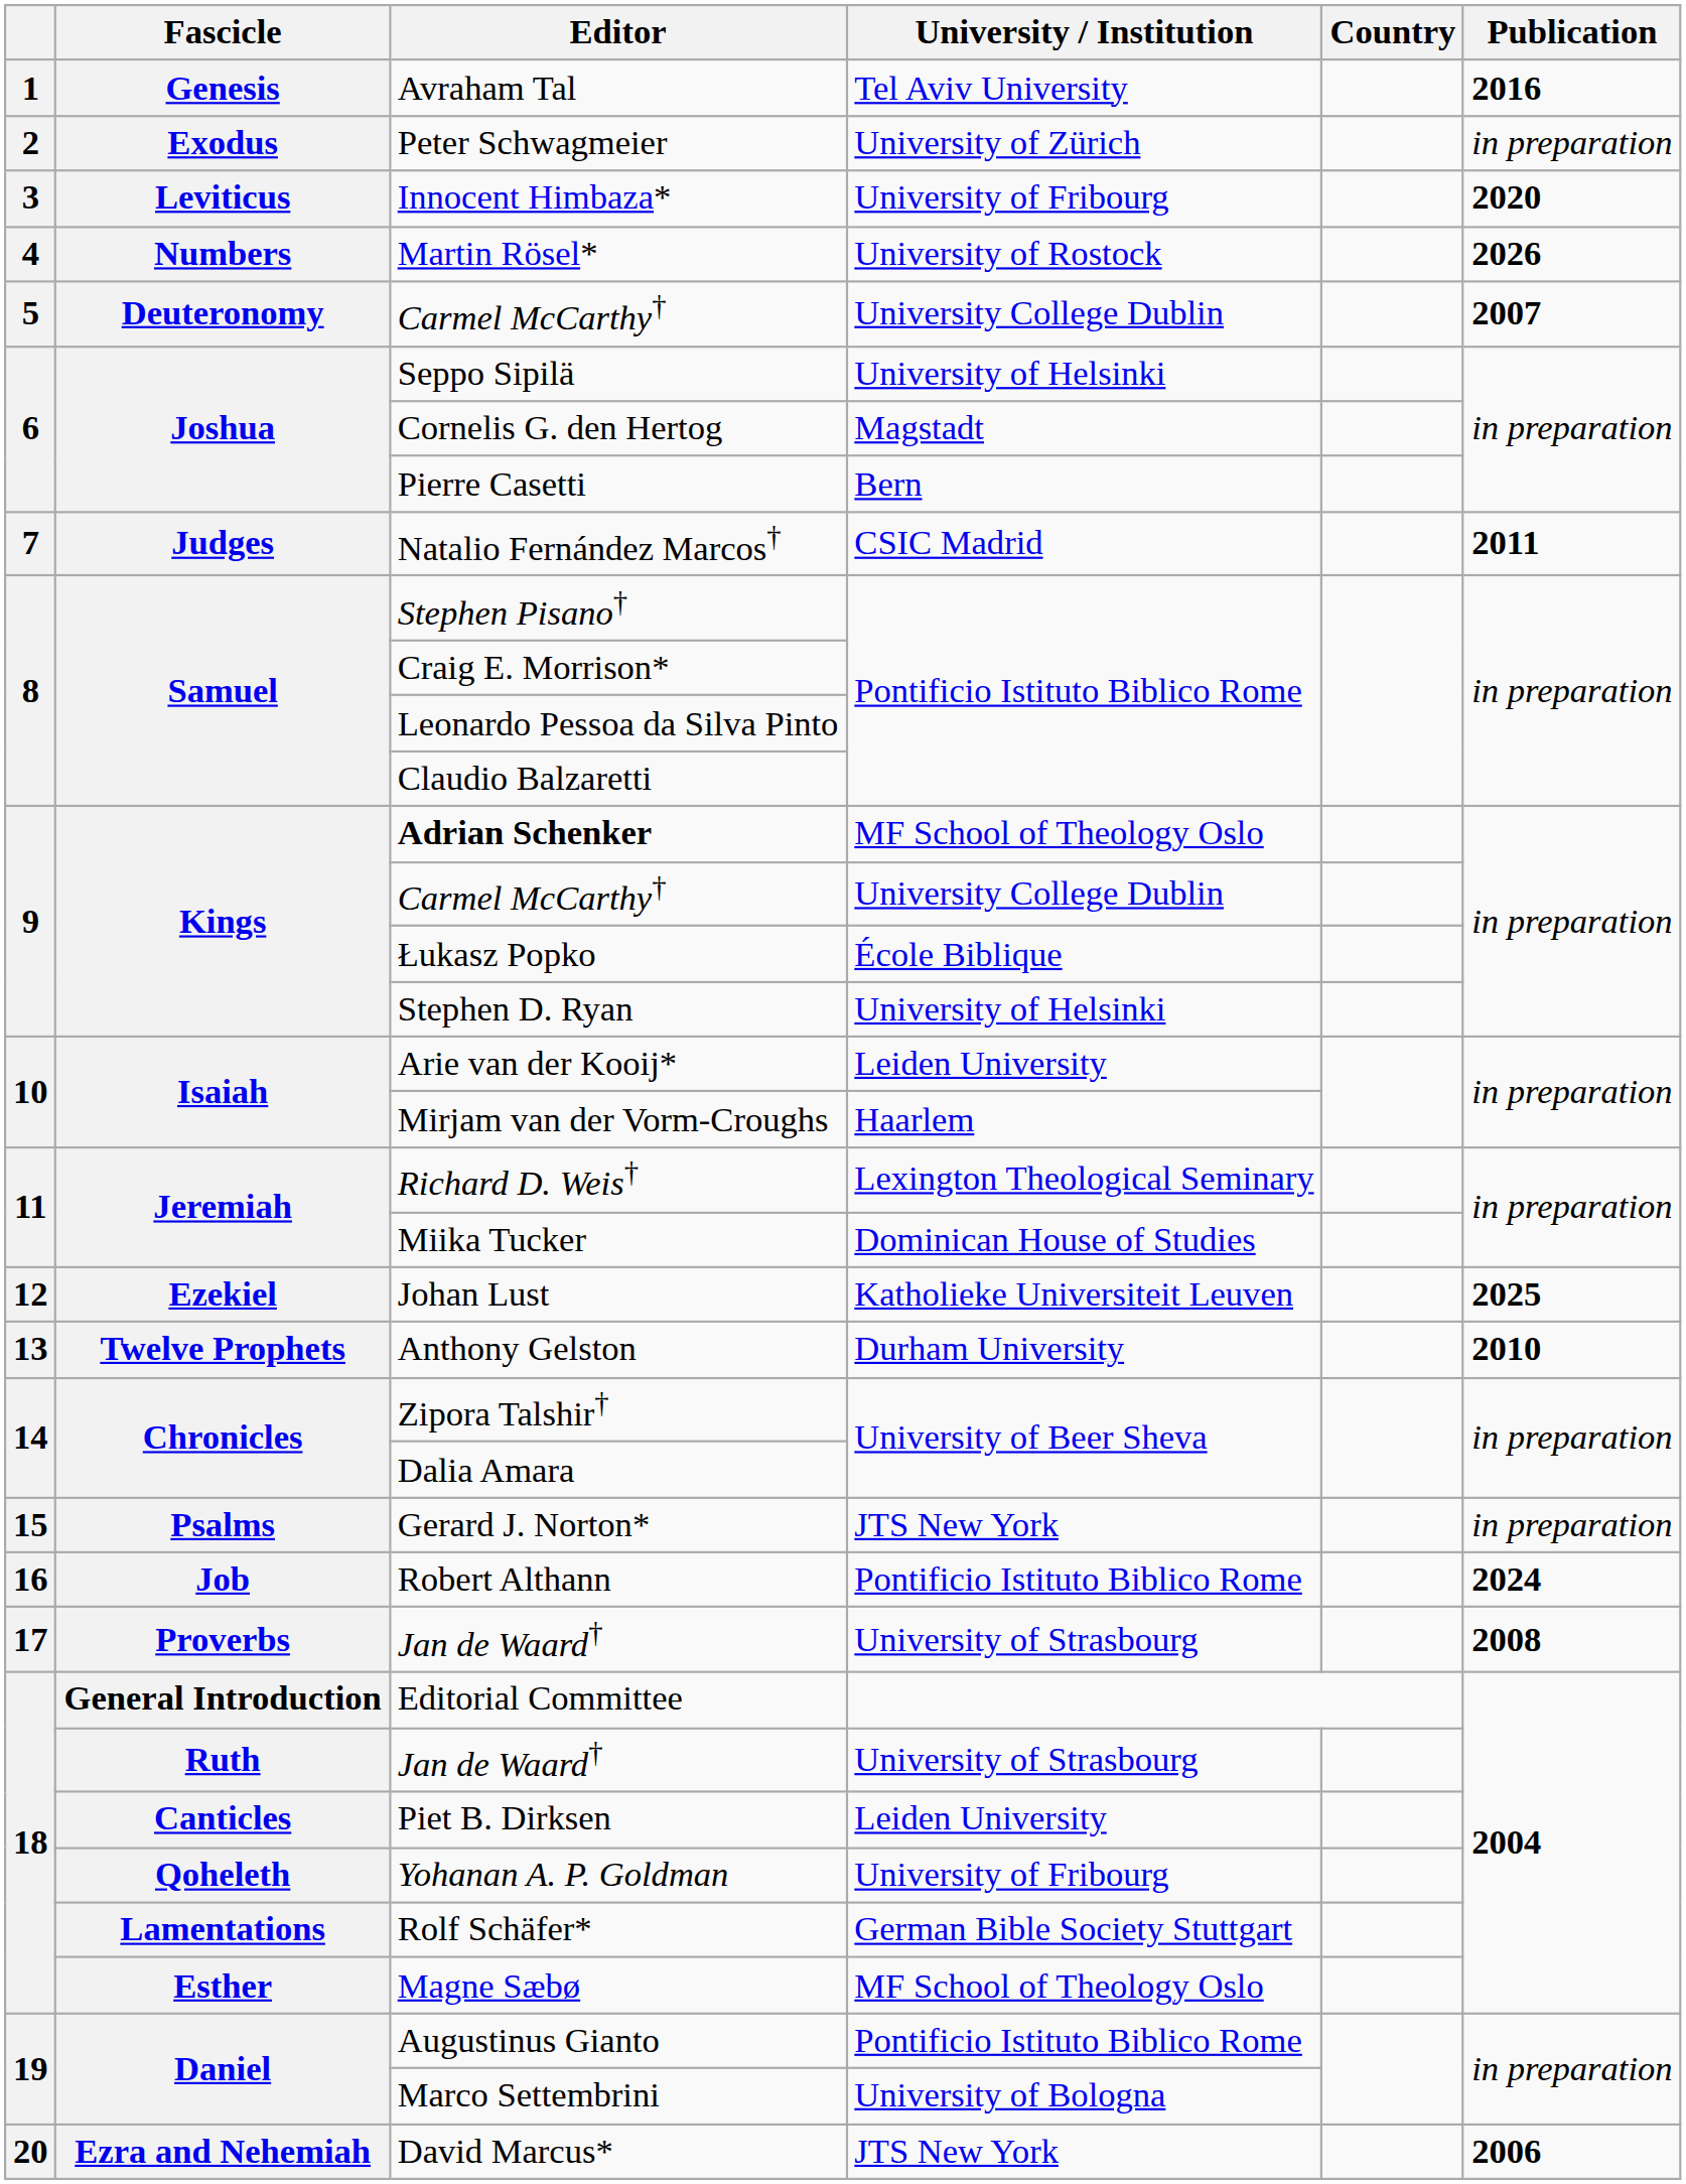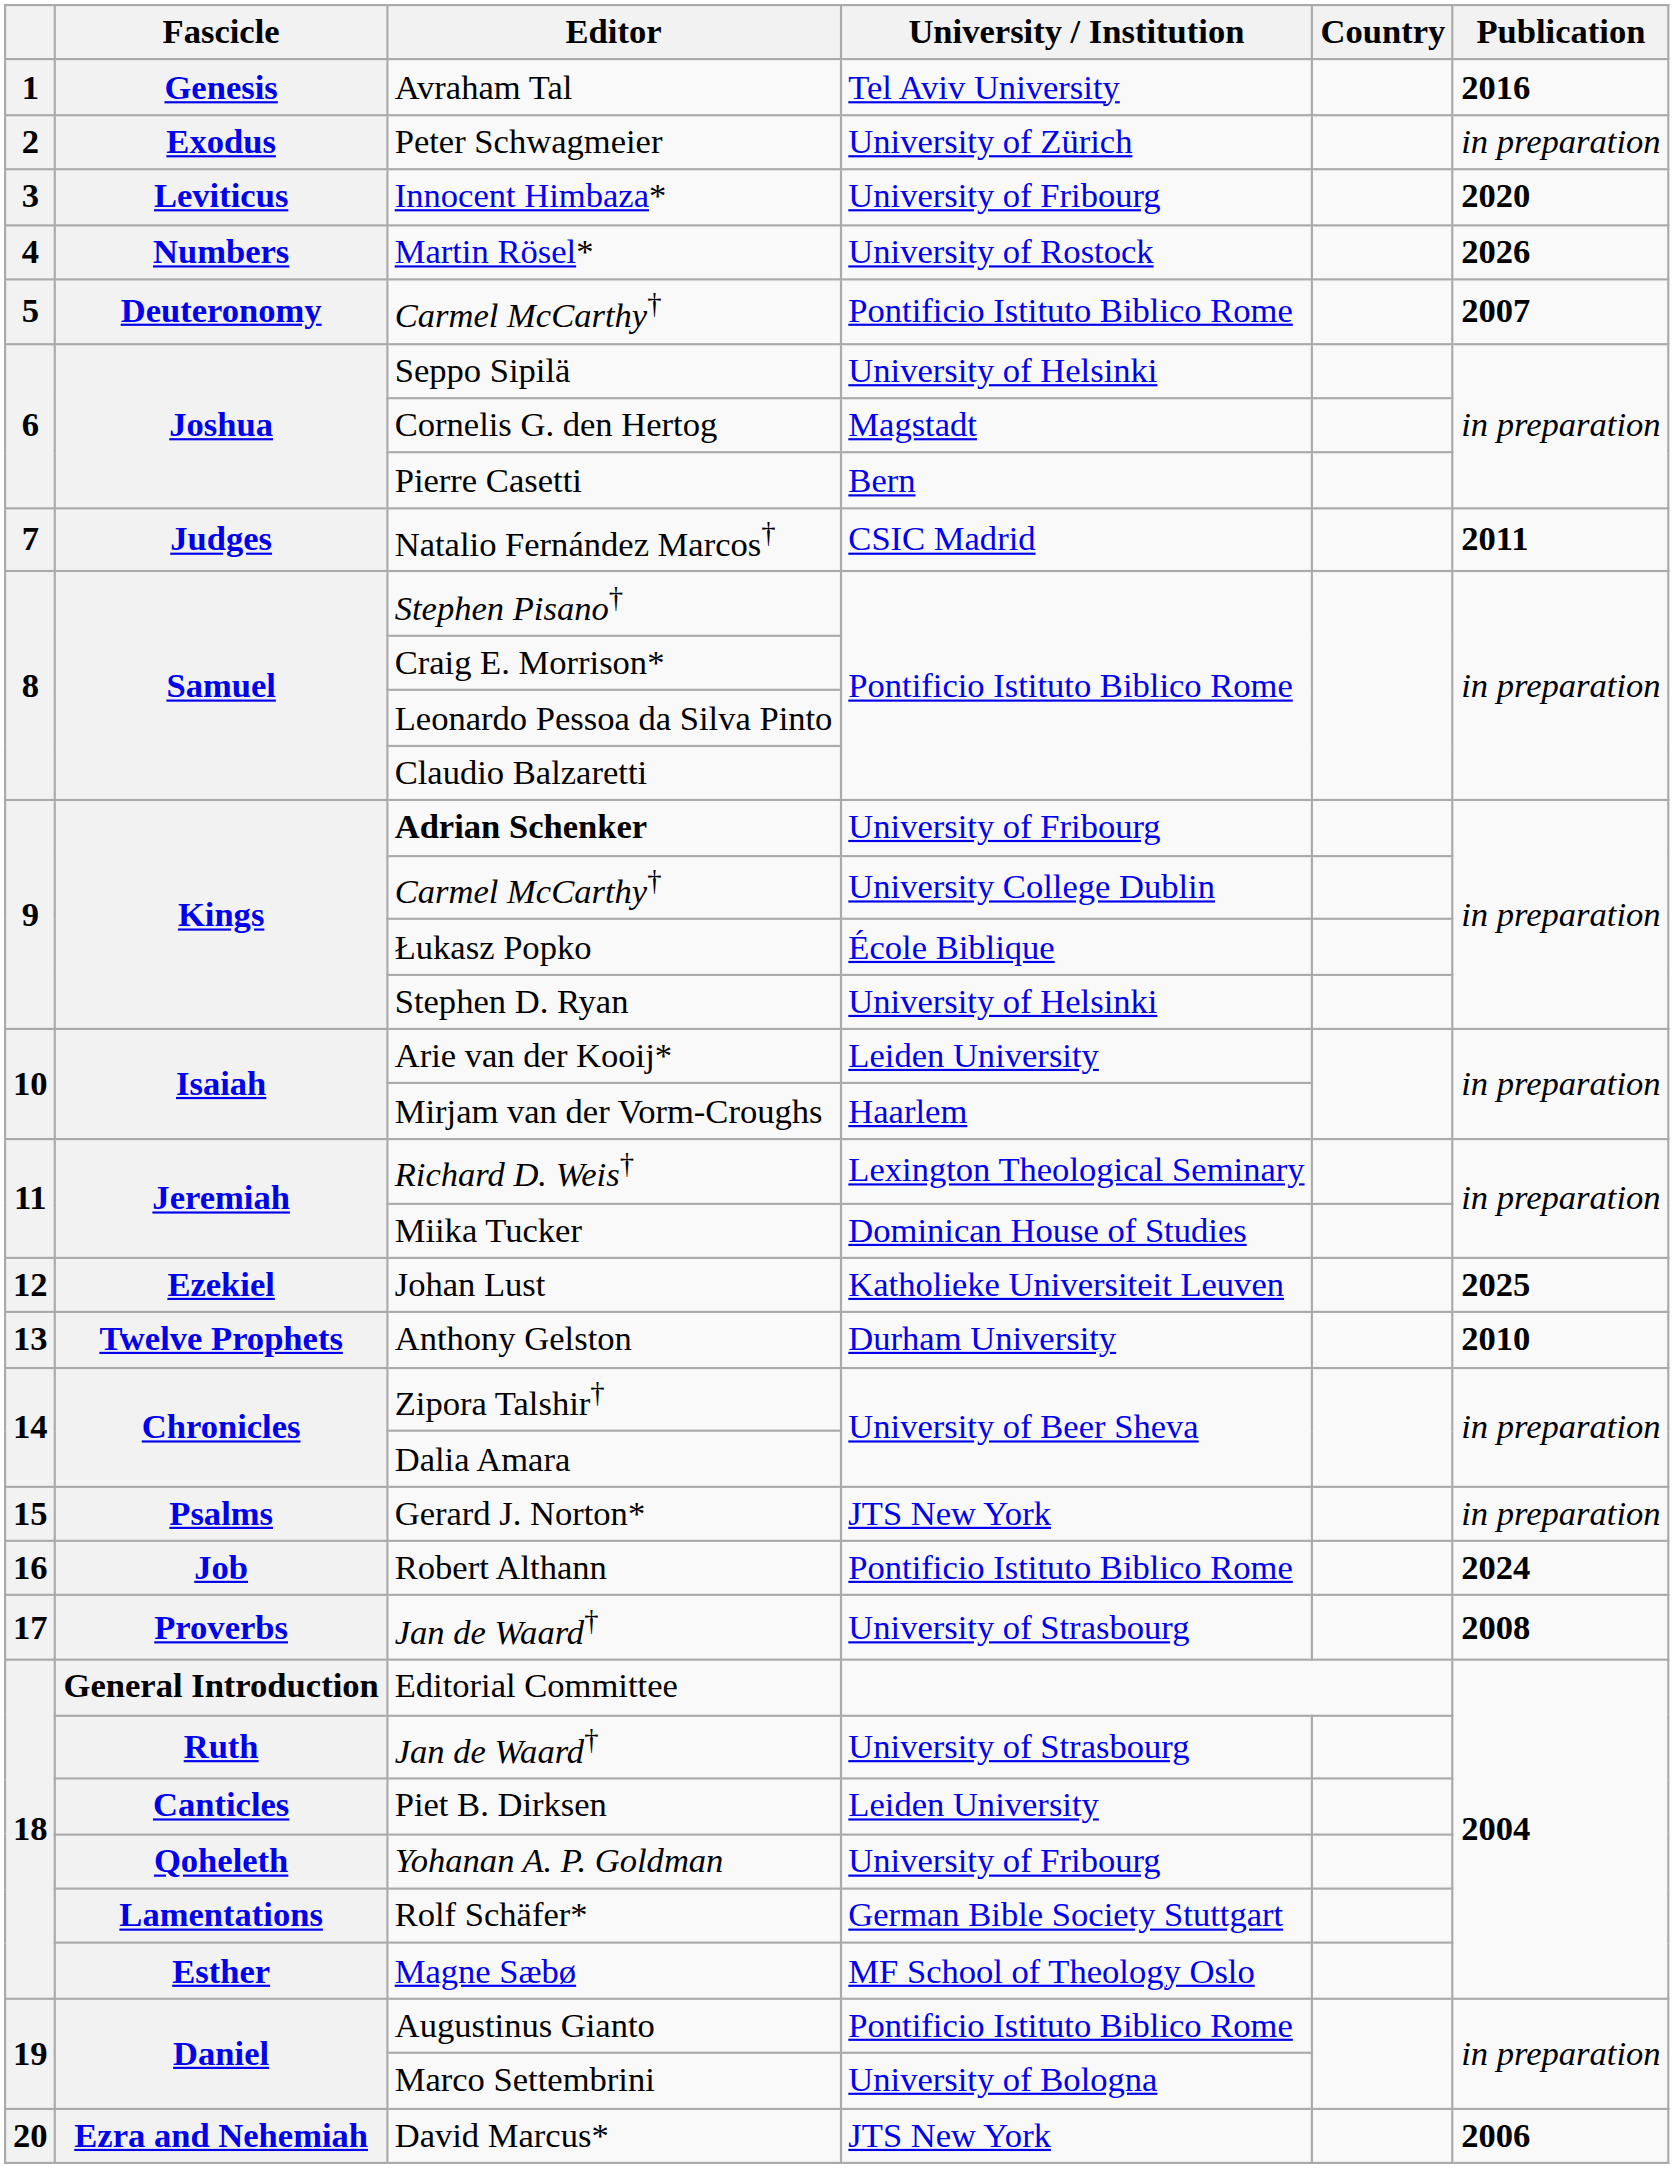Deuteronomy / Carmel McCarthy† | University / Institution: University College Dublin -> Pontificio Istituto Biblico Rome
Adrian Schenker | University / Institution: MF School of Theology Oslo -> University of Fribourg
